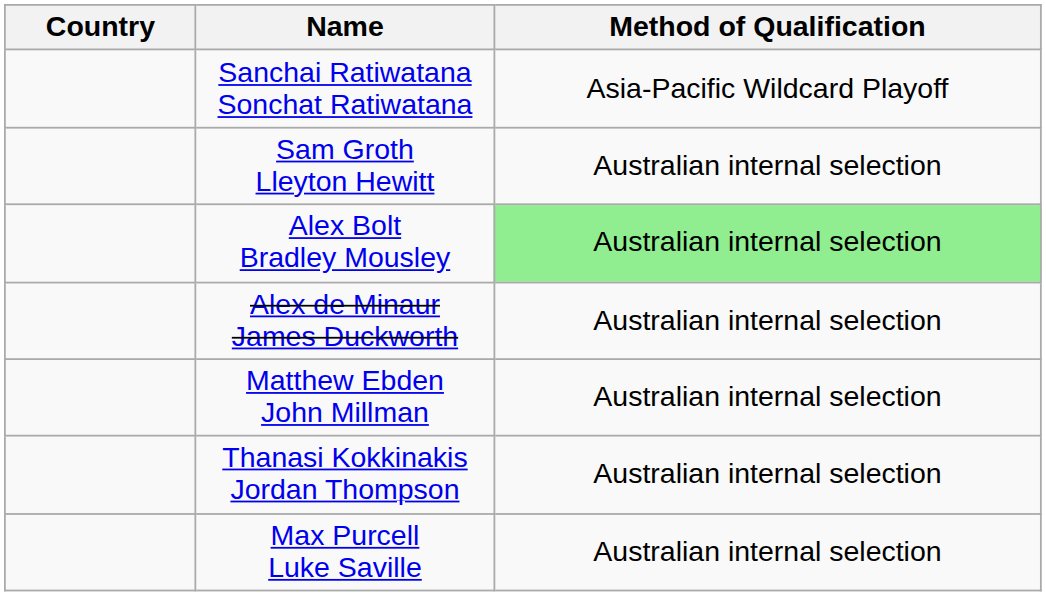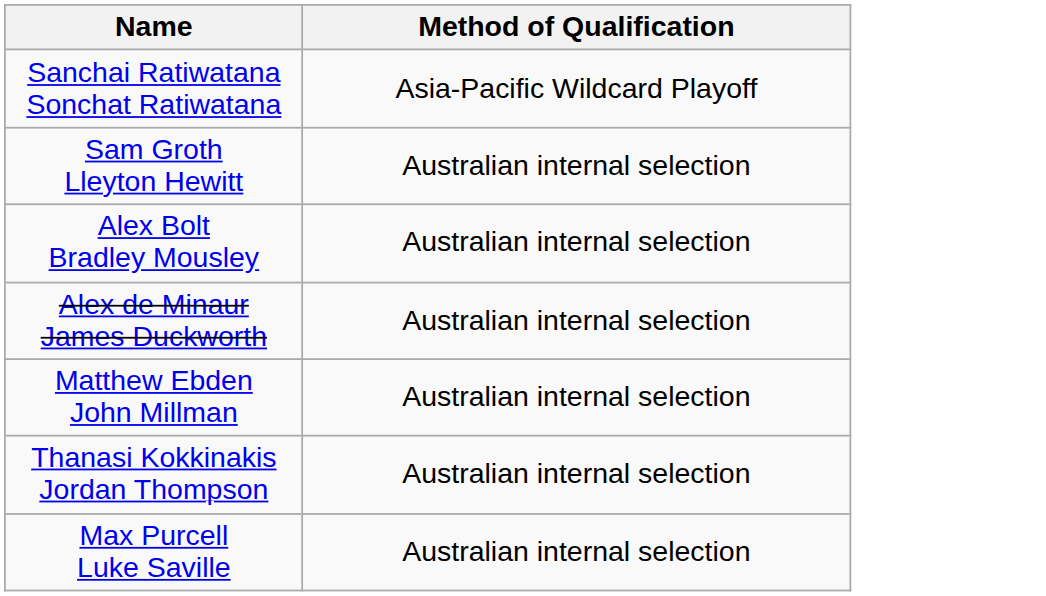- column: Country
Alex Bolt Bradley Mousley | Method of Qualification: lightgreen background -> no background
